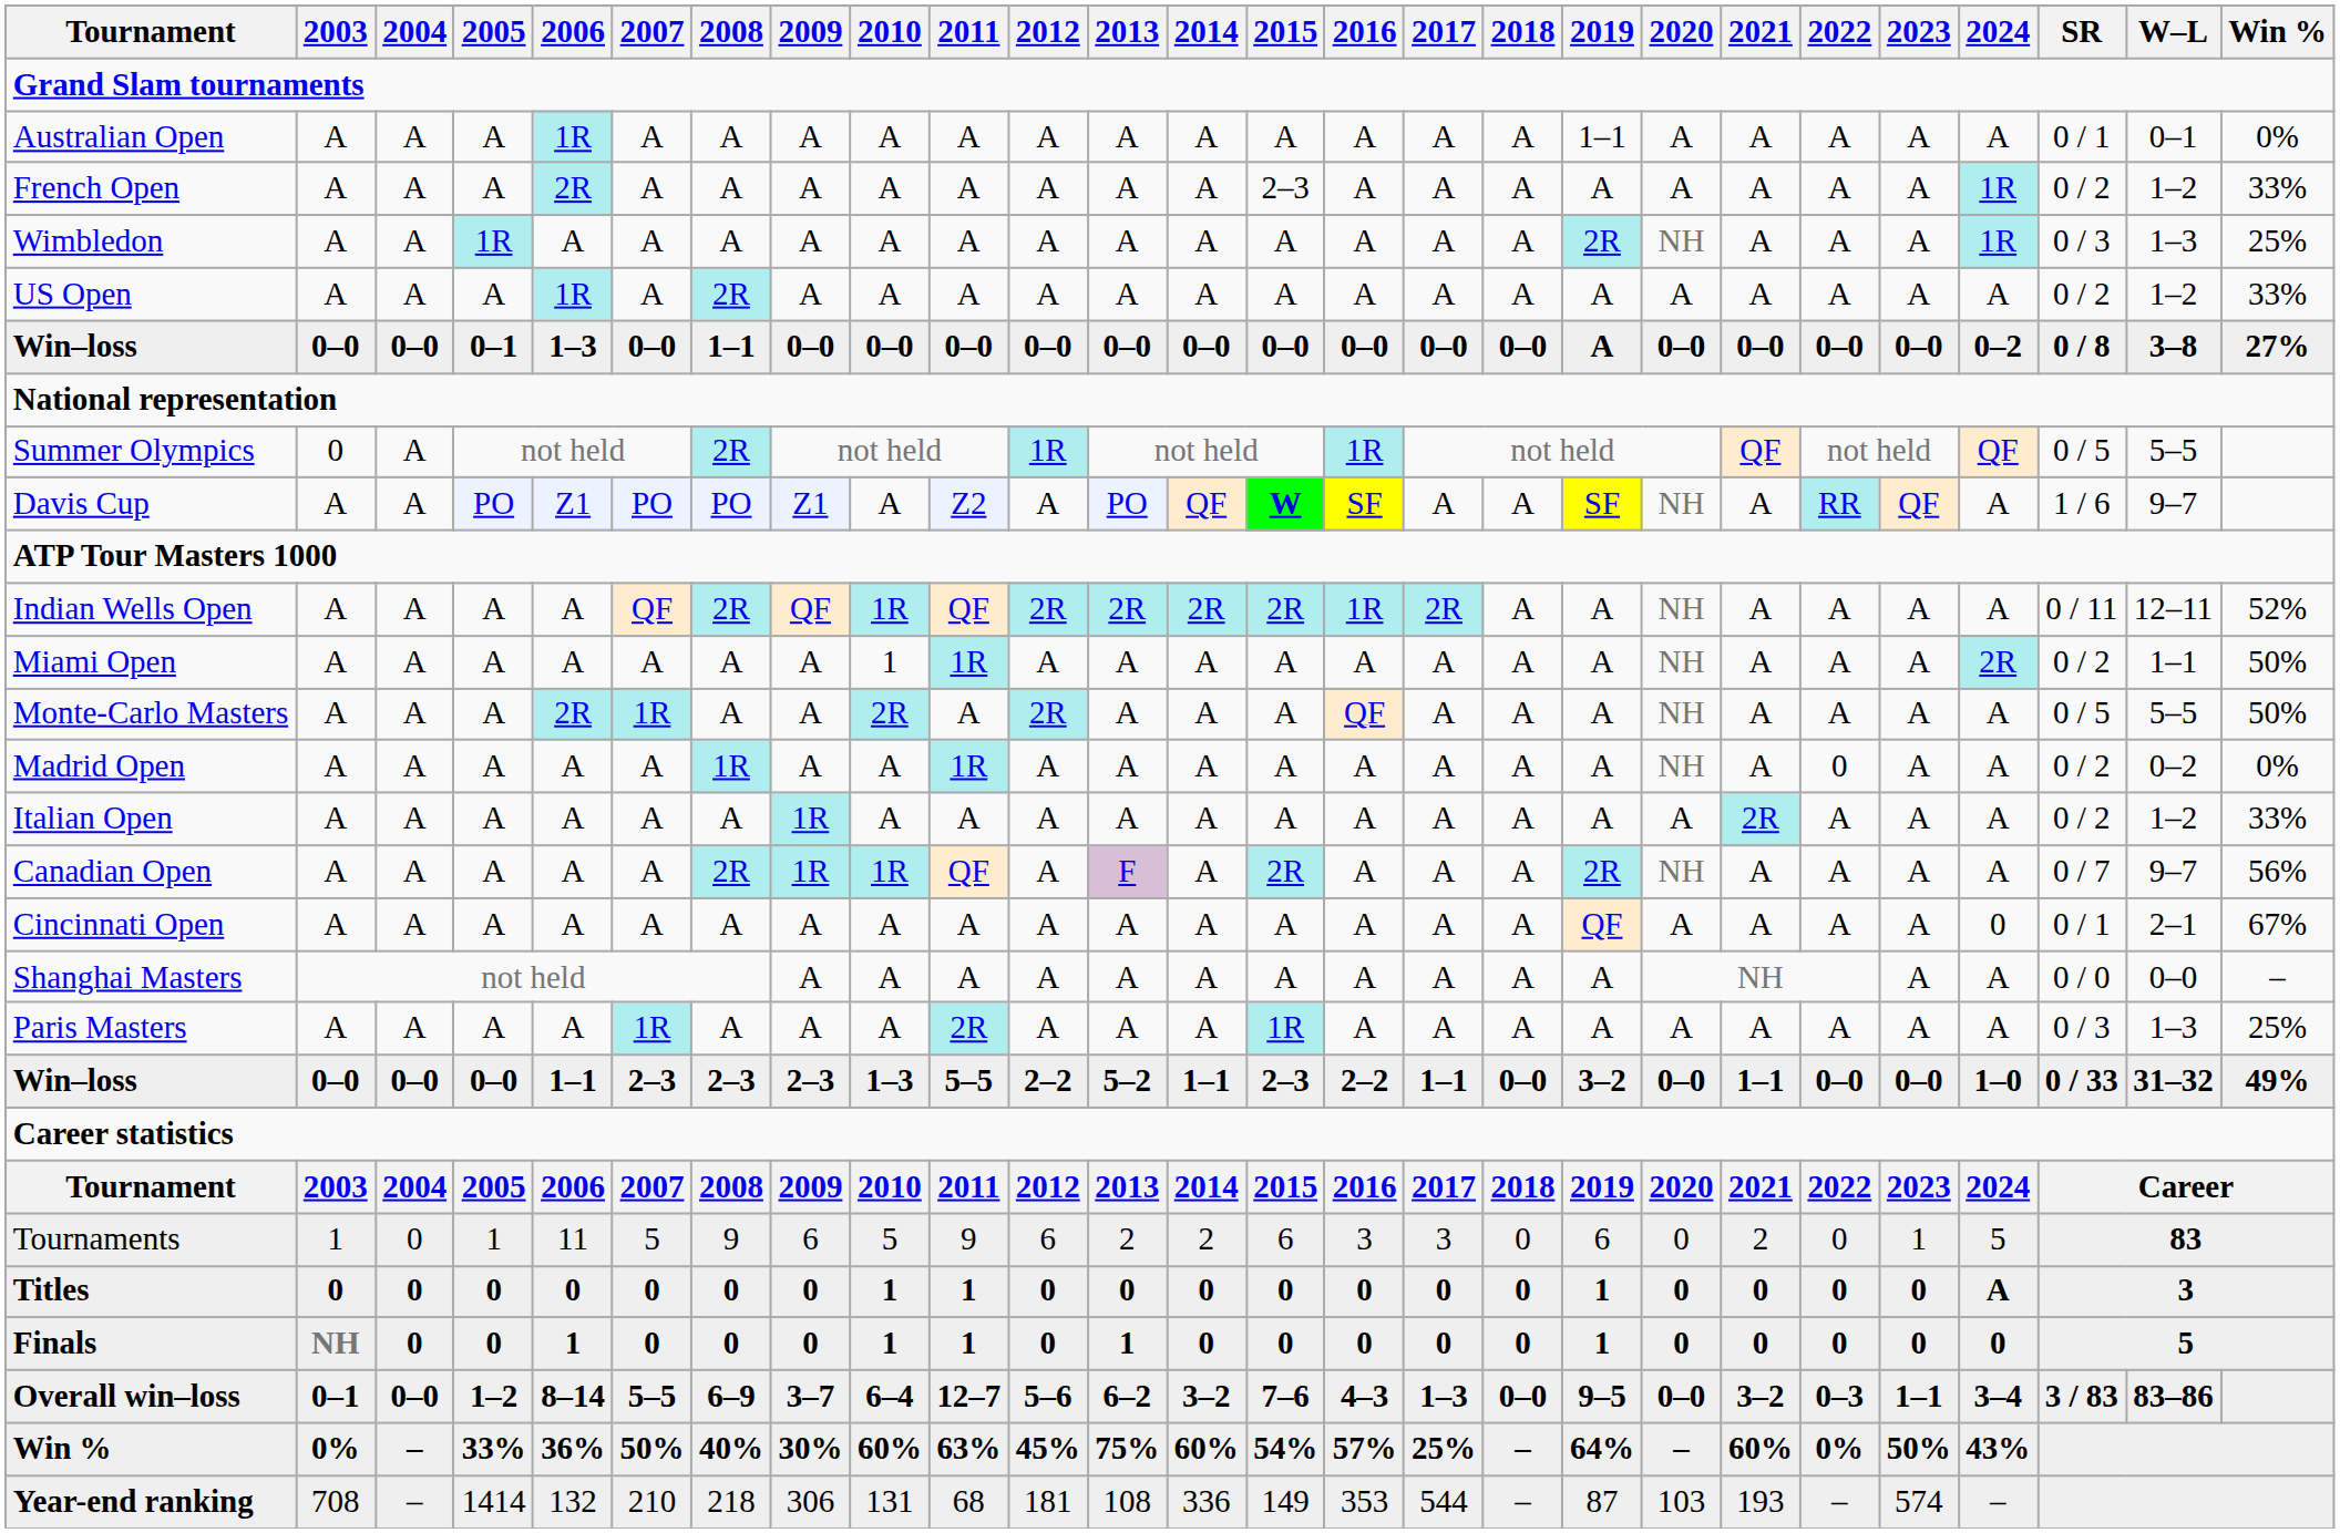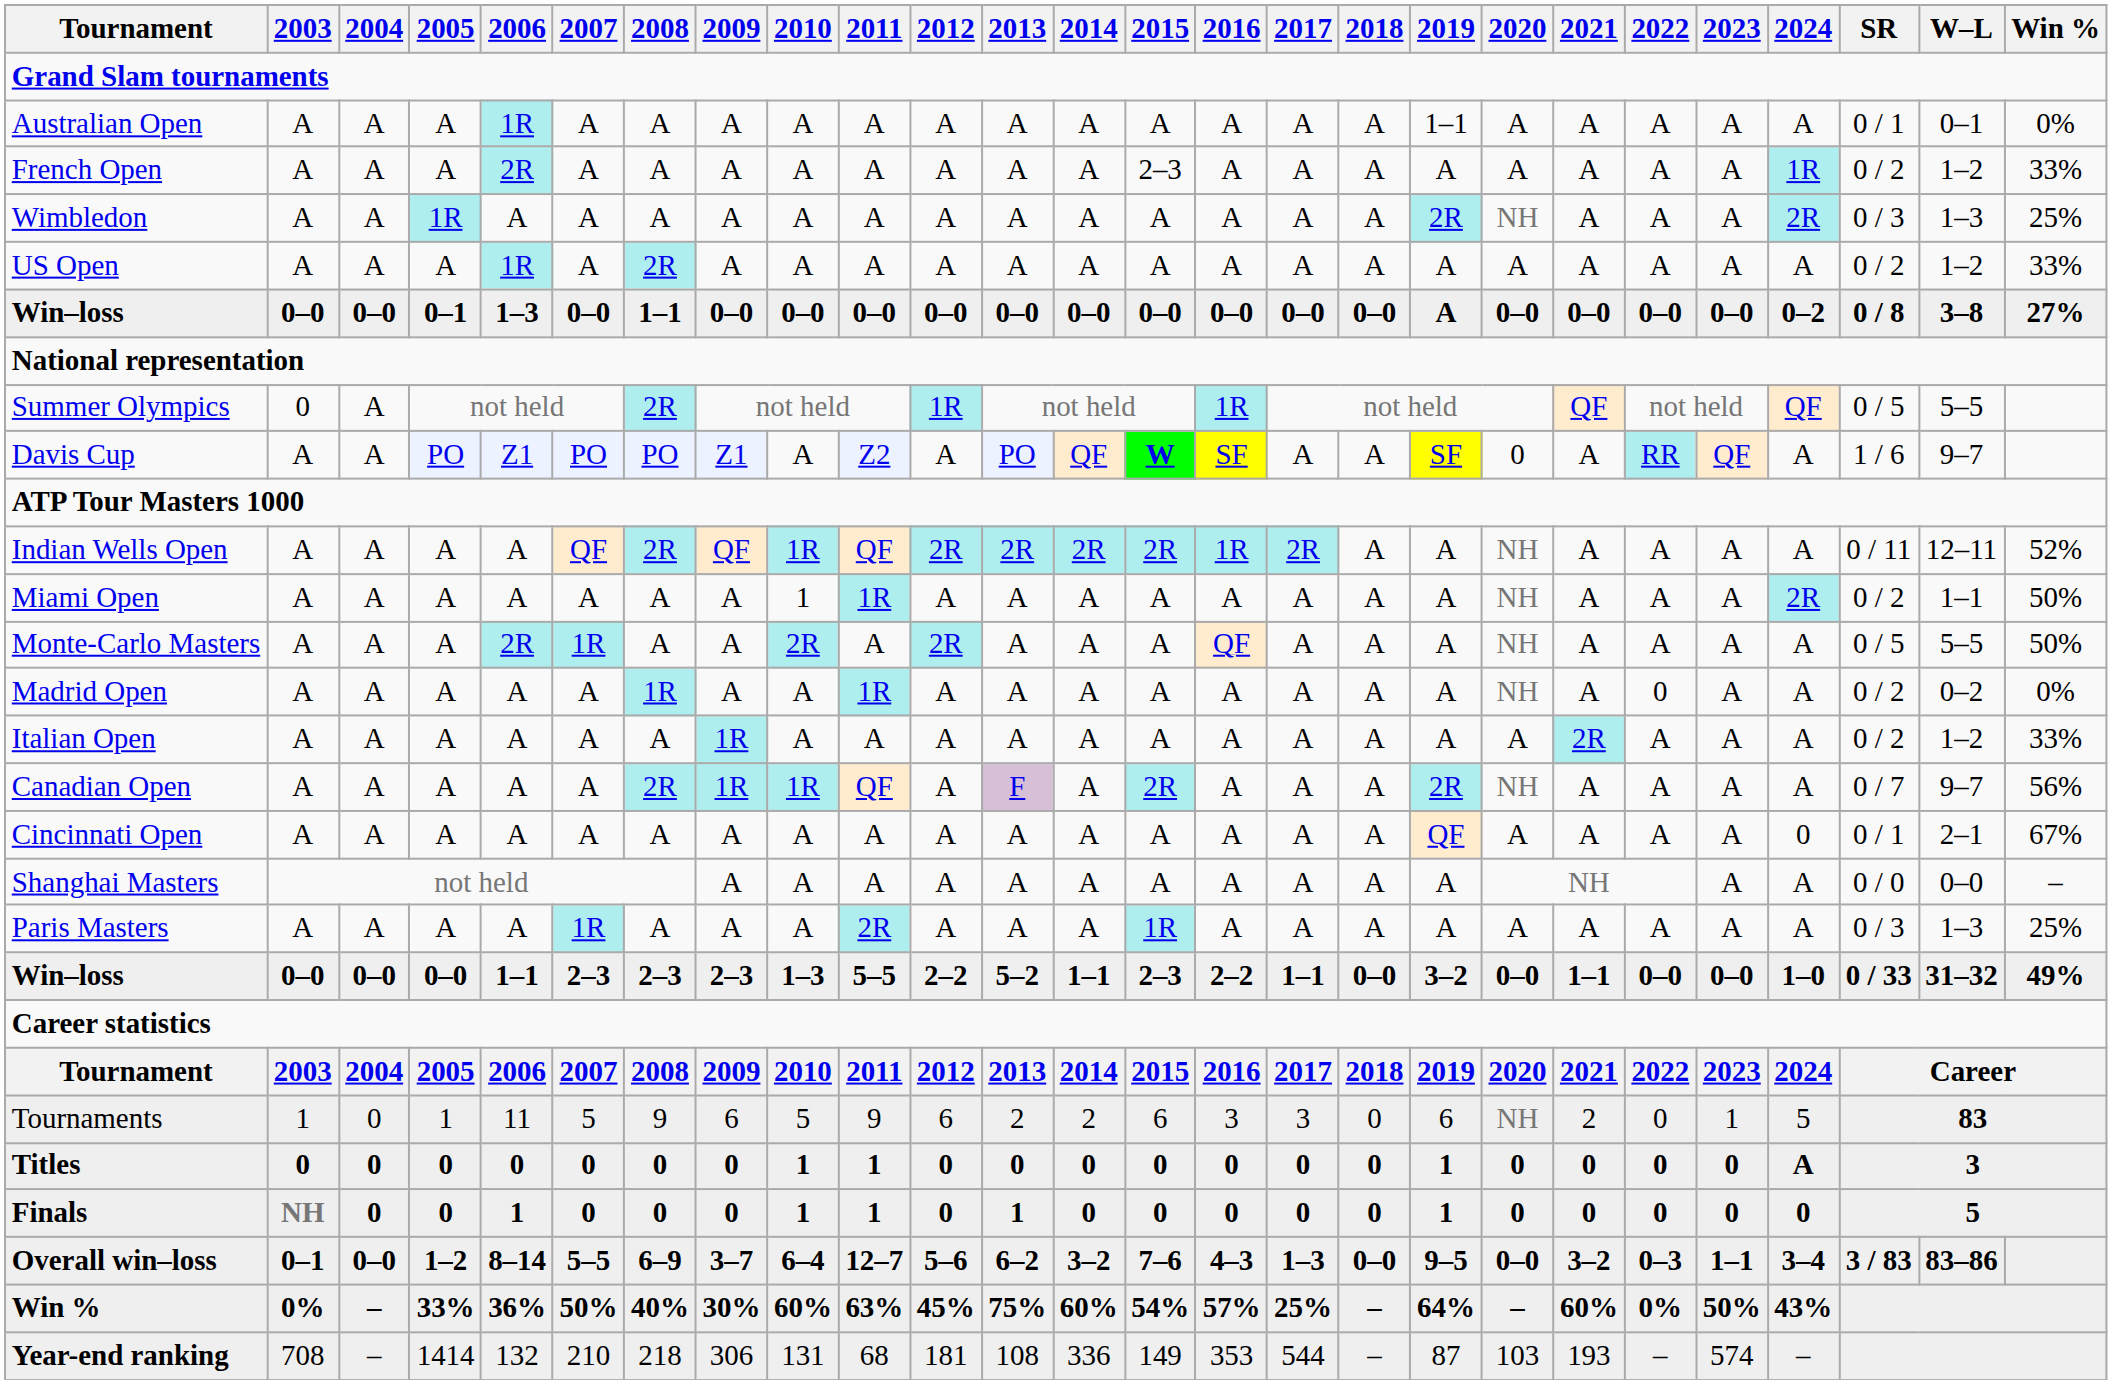Wimbledon | 2024: 1R -> 2R
Davis Cup | 2020: NH -> 0
Tournaments | 2020: 0 -> NH
